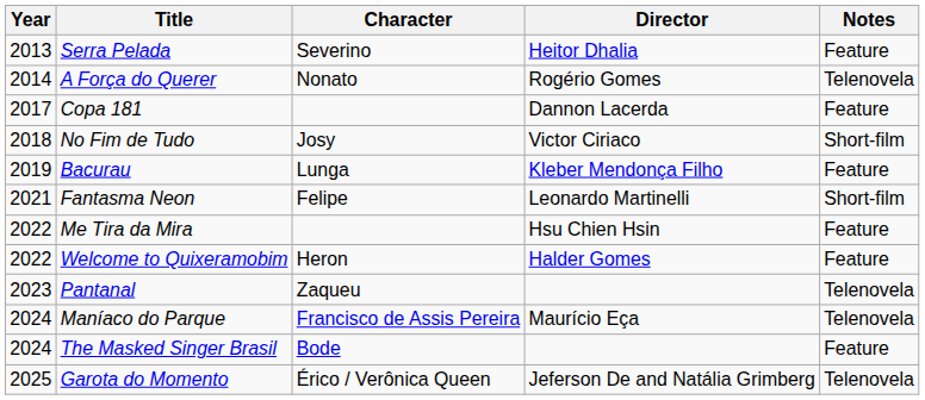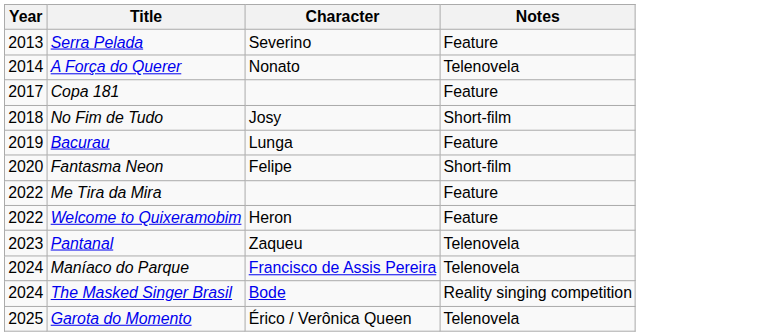- column: Director | Heitor Dhalia | Rogério Gomes | Dannon Lacerda | Victor Ciriaco | Kleber Mendonça Filho | Leonardo Martinelli | Hsu Chien Hsin | Halder Gomes | Maurício Eça | Jeferson De and Natália Grimberg
Fantasma Neon | Year: 2021 -> 2020
The Masked Singer Brasil | Notes: Feature -> Reality singing competition
